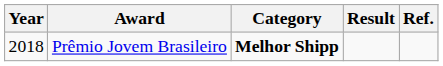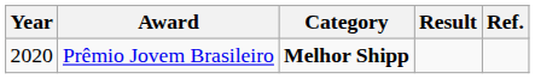Prêmio Jovem Brasileiro | Year: 2018 -> 2020
